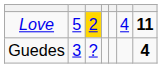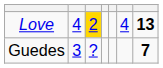Love | column 2: 5 -> 4
Love | column 7: 11 -> 13
Guedes | column 7: 4 -> 7
